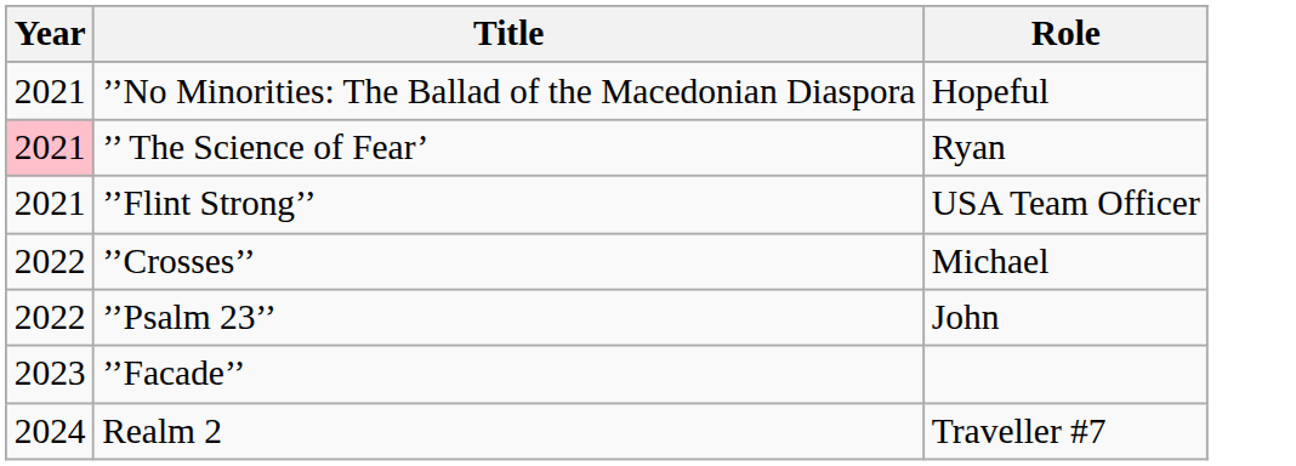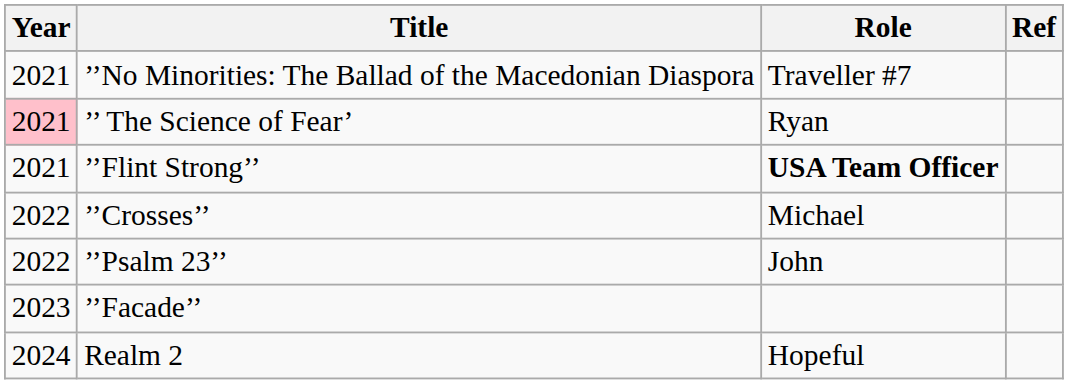+ column: Ref
’’No Minorities: The Ballad of the Macedonian Diaspora | Role: Hopeful -> Traveller #7
’’Flint Strong’’ | Role: normal -> bold
Realm 2 | Role: Traveller #7 -> Hopeful
